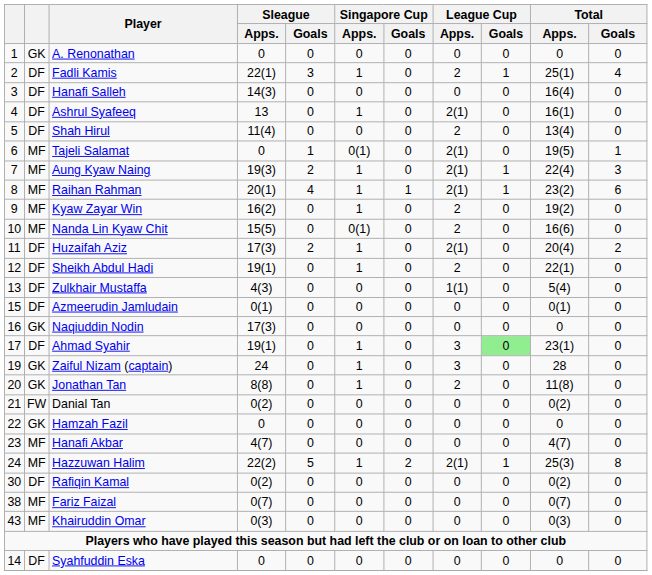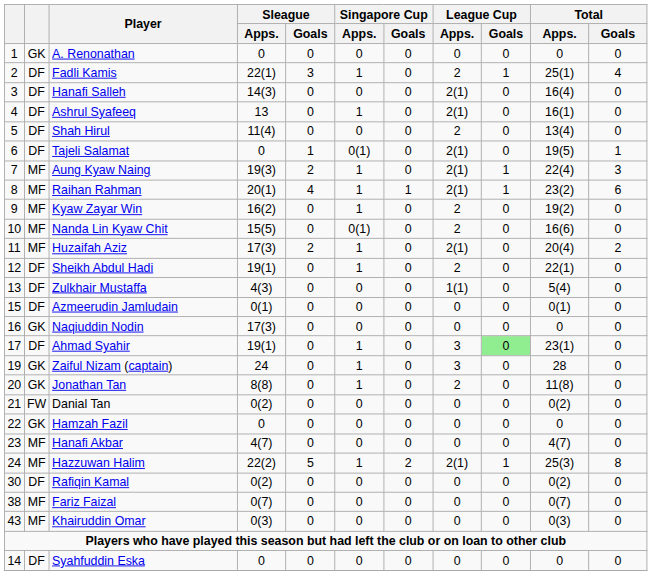Hanafi Salleh | League Cup / Apps.: 0 -> 2(1)
Tajeli Salamat | column 2: MF -> DF
Huzaifah Aziz | column 2: DF -> MF
